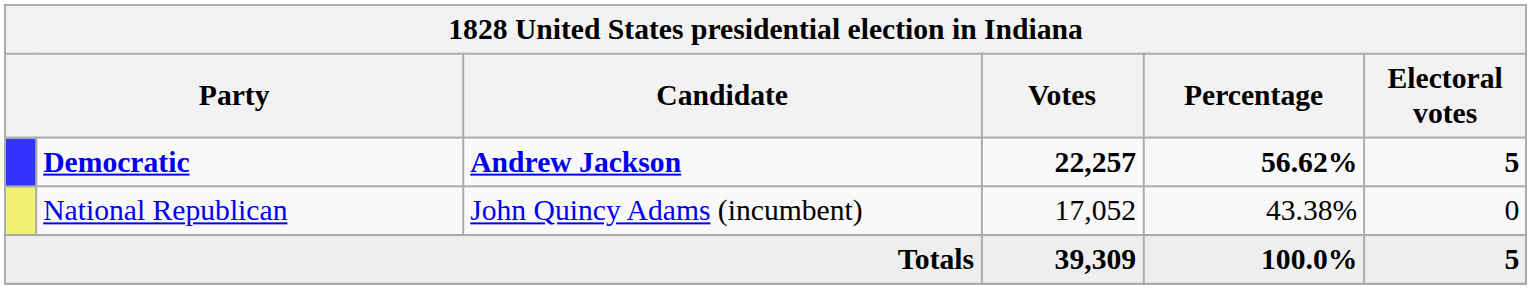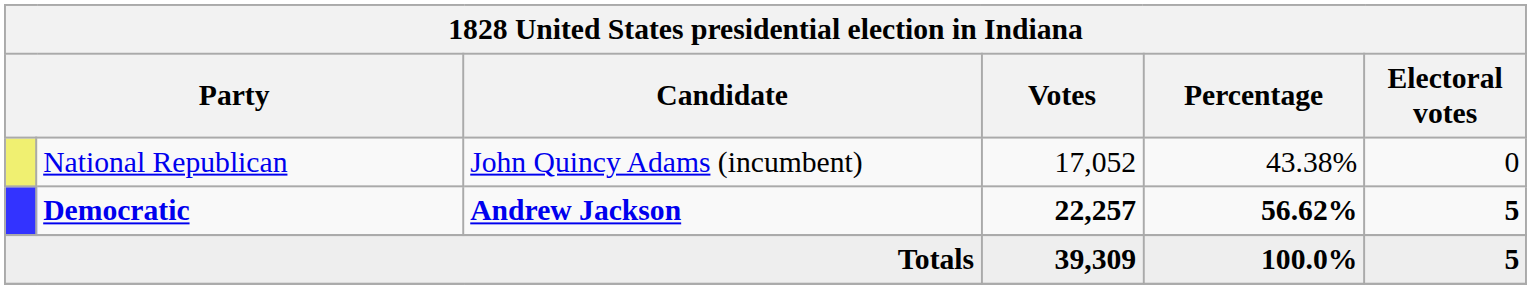rows swapped: Democratic <-> National Republican
